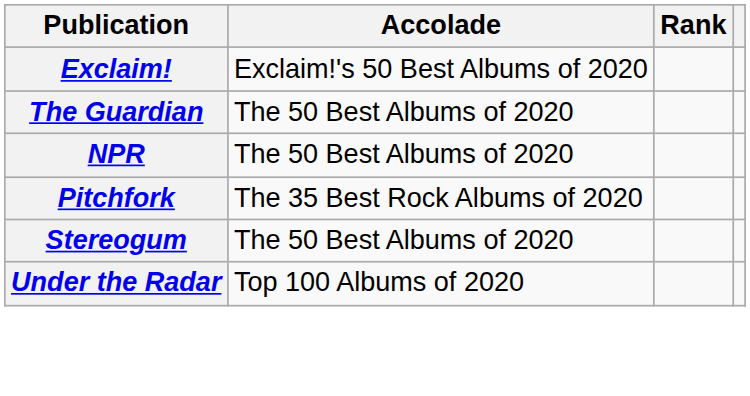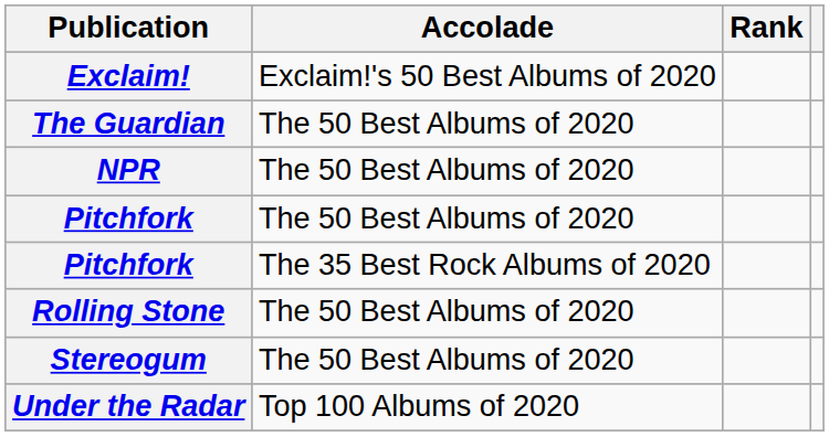+ row: Pitchfork | The 50 Best Albums of 2020
+ row: Rolling Stone | The 50 Best Albums of 2020
